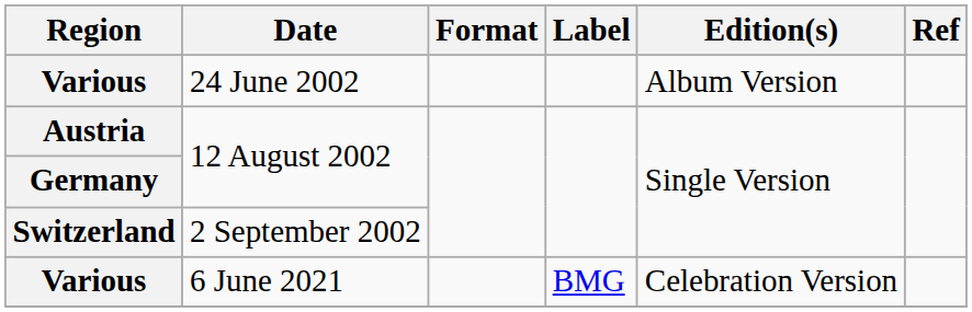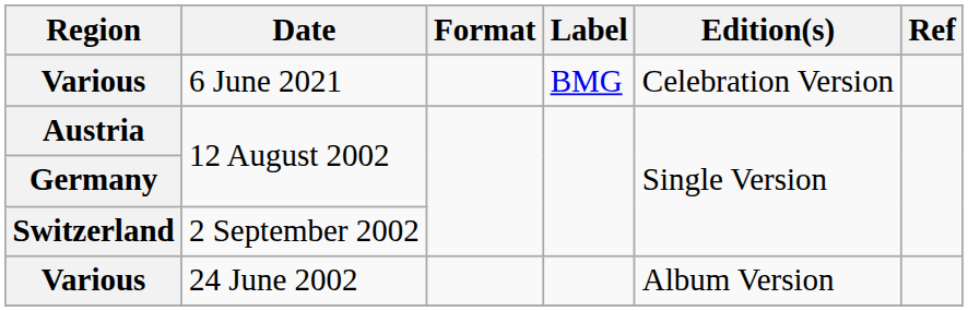rows swapped: 24 June 2002 <-> 6 June 2021
